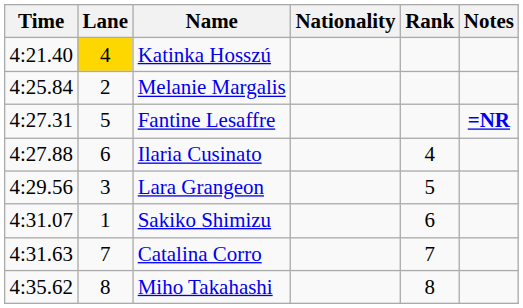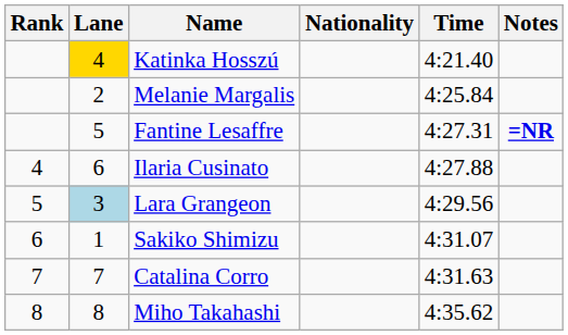columns swapped: Rank <-> Time
Lara Grangeon | Lane: no background -> lightblue background
